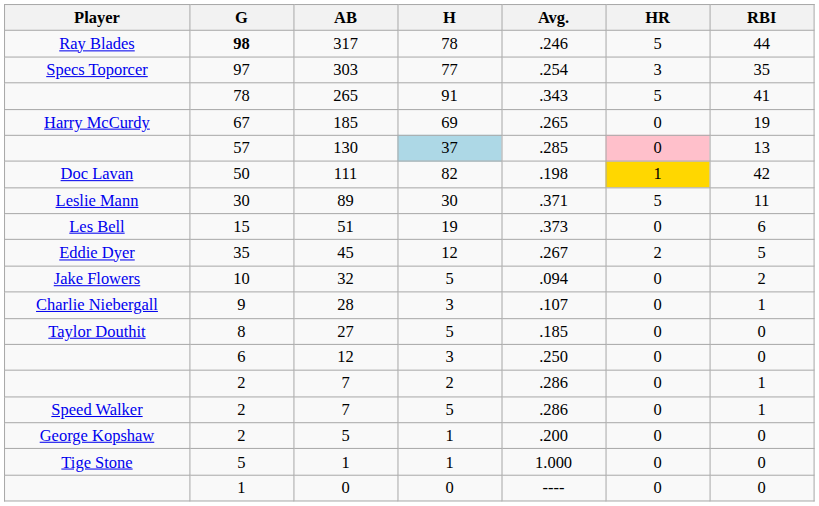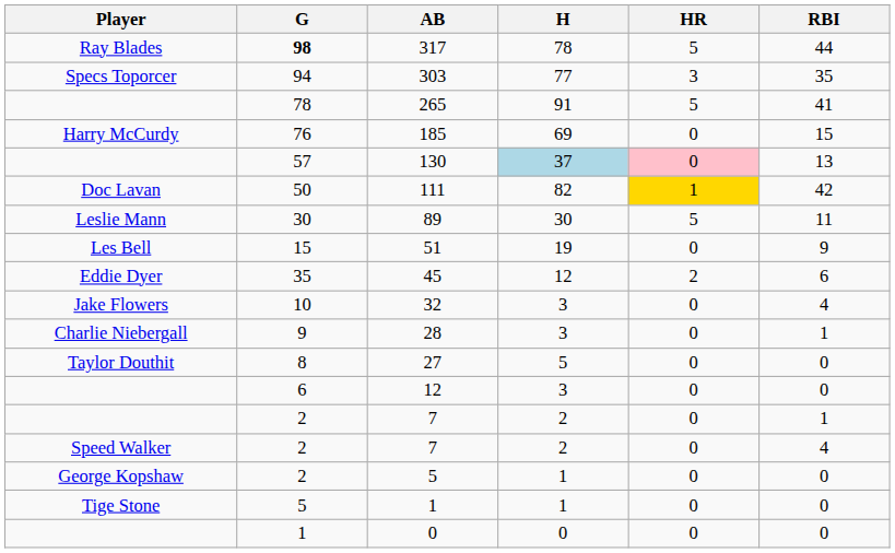- column: Avg. | .246 | .254 | .343 | .265 | .285 | .198 | .371 | .373 | .267 | .094 | .107 | .185 | .250 | .286 | .286 | .200 | 1.000 | ----
303 | G: 97 -> 94
185 | G: 67 -> 76
185 | RBI: 19 -> 15
51 | RBI: 6 -> 9
45 | RBI: 5 -> 6
32 | H: 5 -> 3
32 | RBI: 2 -> 4
Speed Walker / 7 | H: 5 -> 2
Speed Walker / 7 | RBI: 1 -> 4
